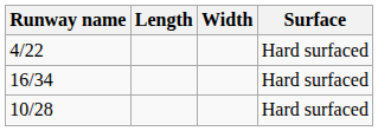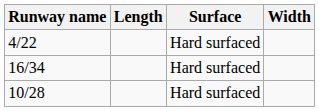columns swapped: Width <-> Surface
